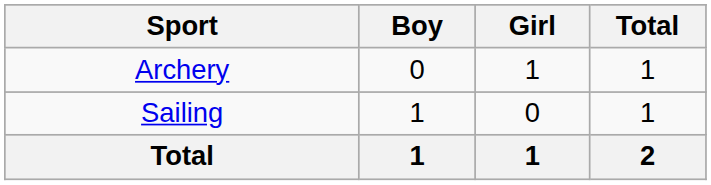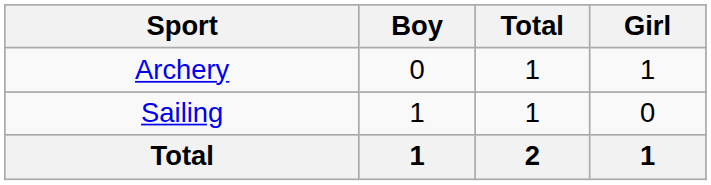columns swapped: Girl <-> Total
